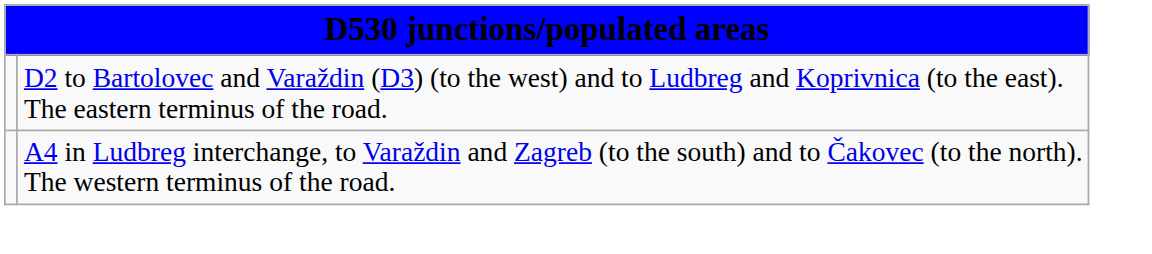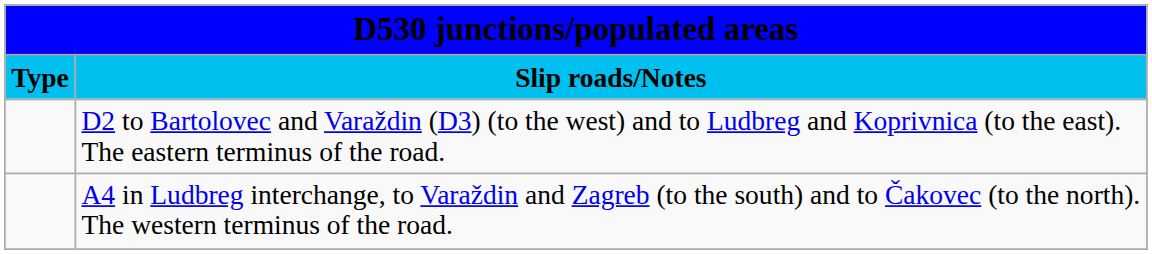+ row: Type | Slip roads/Notes
